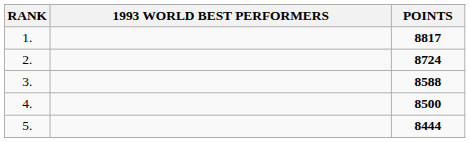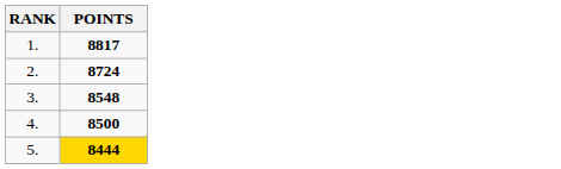- column: 1993 WORLD BEST PERFORMERS
3. | POINTS: 8588 -> 8548
5. | POINTS: no background -> gold background
